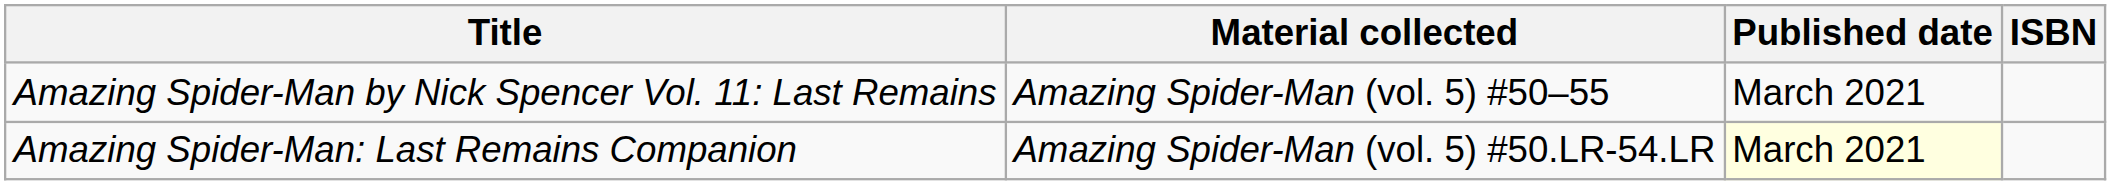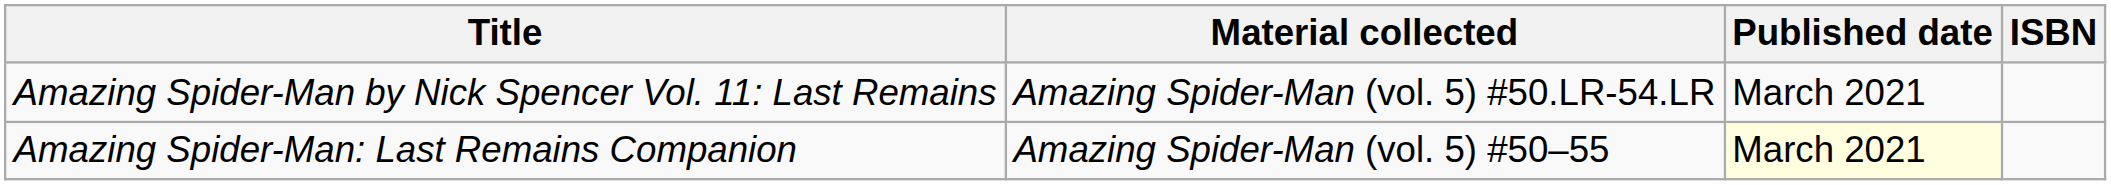Amazing Spider-Man by Nick Spencer Vol. 11: Last Remains | Material collected: Amazing Spider-Man (vol. 5) #50–55 -> Amazing Spider-Man (vol. 5) #50.LR-54.LR
Amazing Spider-Man: Last Remains Companion | Material collected: Amazing Spider-Man (vol. 5) #50.LR-54.LR -> Amazing Spider-Man (vol. 5) #50–55
